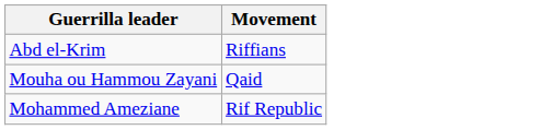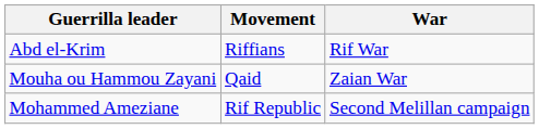+ column: War | Rif War | Zaian War | Second Melillan campaign
